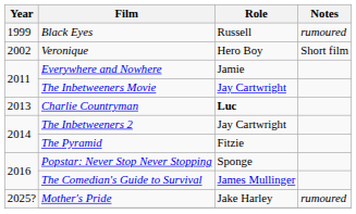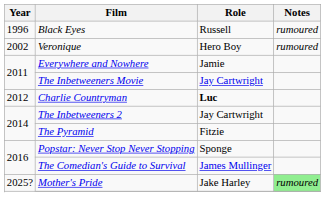Black Eyes | Year: 1999 -> 1996
Veronique | Notes: Short film -> rumoured
Charlie Countryman | Year: 2013 -> 2012
Mother's Pride | Notes: no background -> lightgreen background
